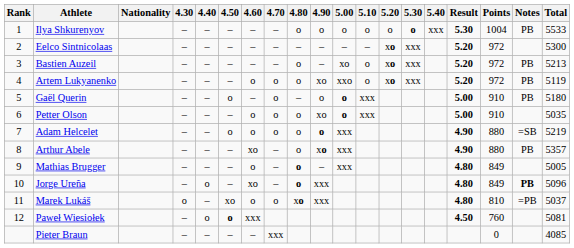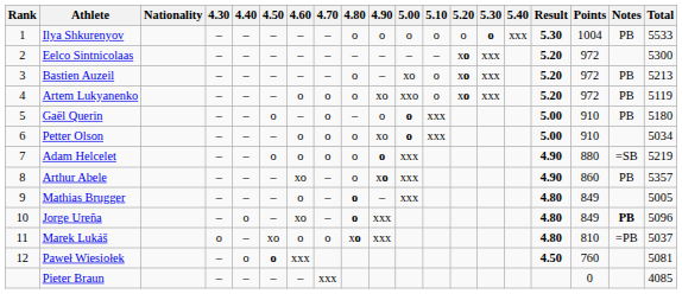Petter Olson | Total: 5035 -> 5034
Arthur Abele | Points: 880 -> 860
